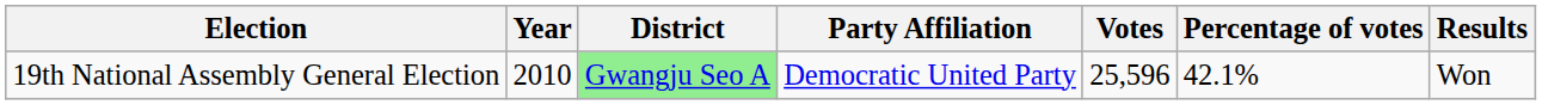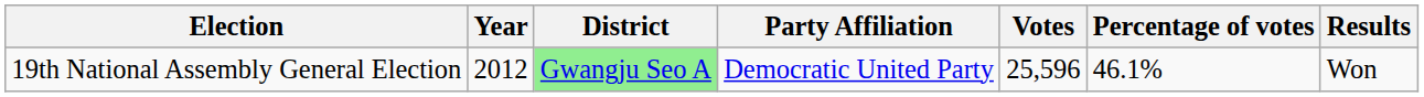19th National Assembly General Election | Year: 2010 -> 2012
19th National Assembly General Election | Percentage of votes: 42.1% -> 46.1%
